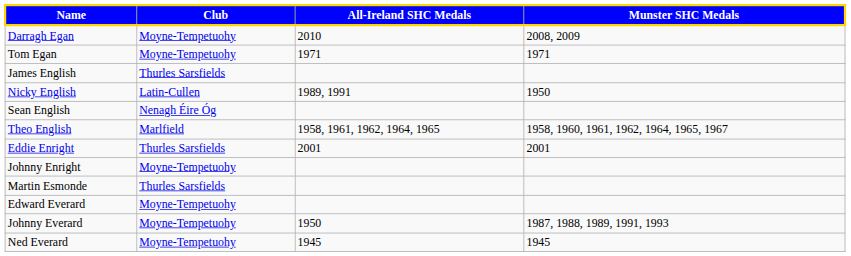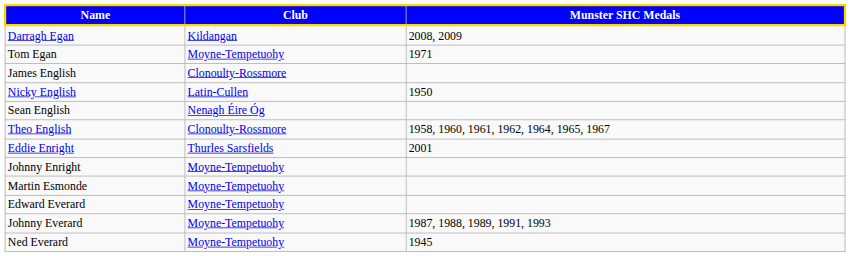- column: All-Ireland SHC Medals | 2010 | 1971 | 1989, 1991 | 1958, 1961, 1962, 1964, 1965 | 2001 | 1950 | 1945
Darragh Egan | Club: Moyne-Tempetuohy -> Kildangan
James English | Club: Thurles Sarsfields -> Clonoulty-Rossmore
Theo English | Club: Marlfield -> Clonoulty-Rossmore
Martin Esmonde | Club: Thurles Sarsfields -> Moyne-Tempetuohy
